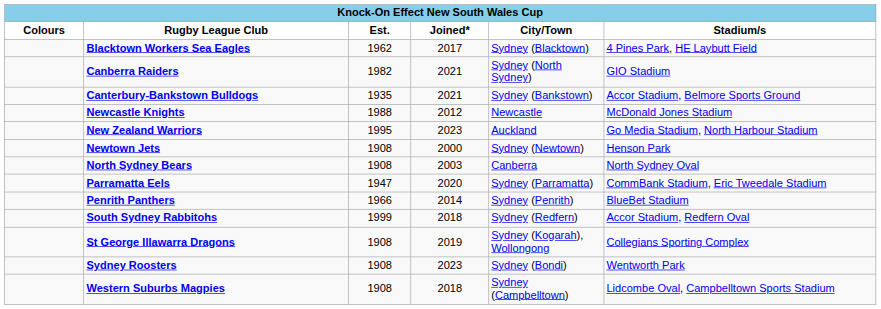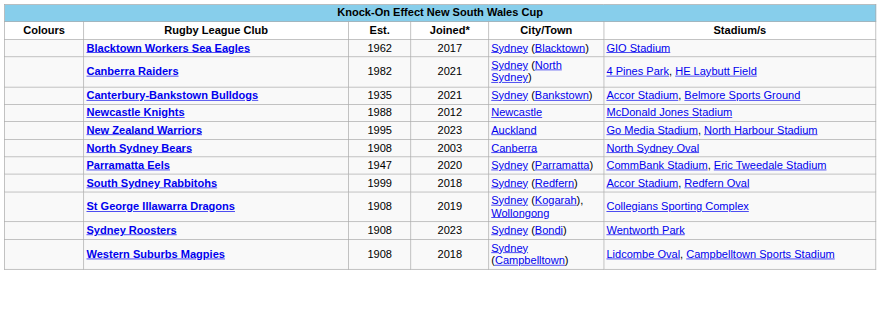Blacktown Workers Sea Eagles | Stadium/s: 4 Pines Park, HE Laybutt Field -> GIO Stadium
Canberra Raiders | Stadium/s: GIO Stadium -> 4 Pines Park, HE Laybutt Field
- row: Newtown Jets | 1908 | 2000 | Sydney (Newtown) | Henson Park
- row: Penrith Panthers | 1966 | 2014 | Sydney (Penrith) | BlueBet Stadium
